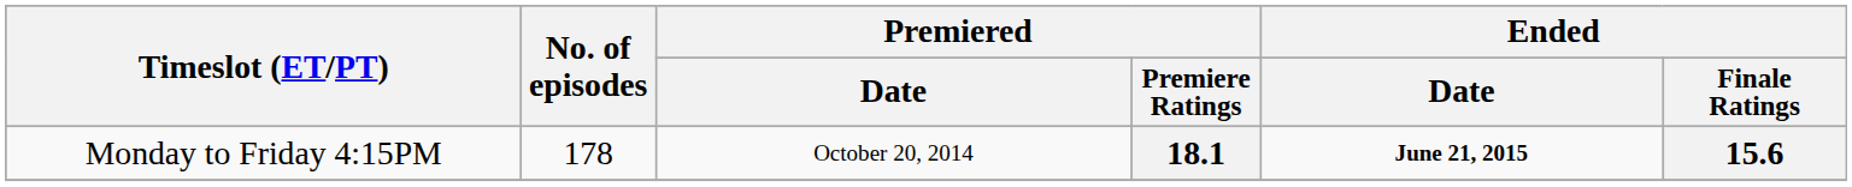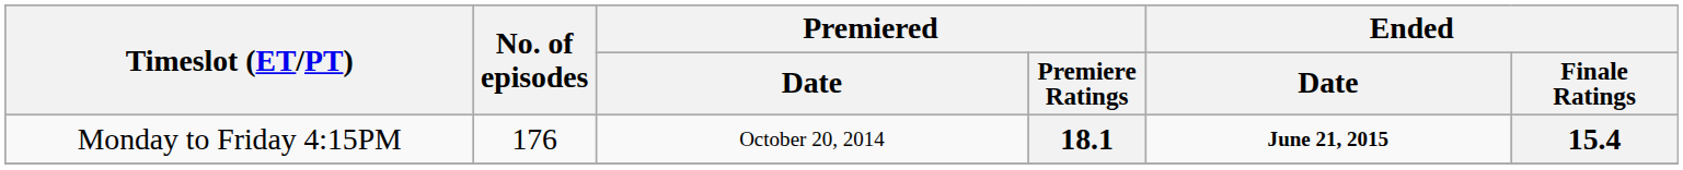18.1 | No. of episodes: 178 -> 176
18.1 | Ended / Finale Ratings: 15.6 -> 15.4
